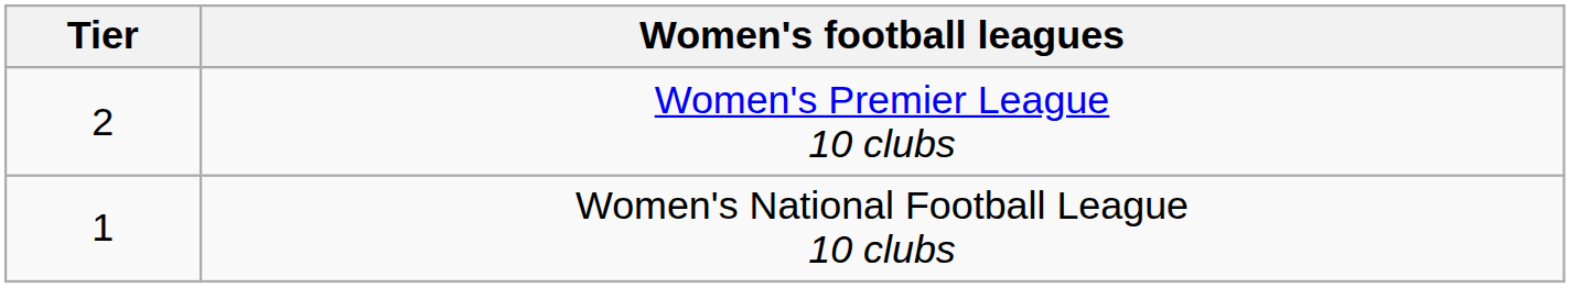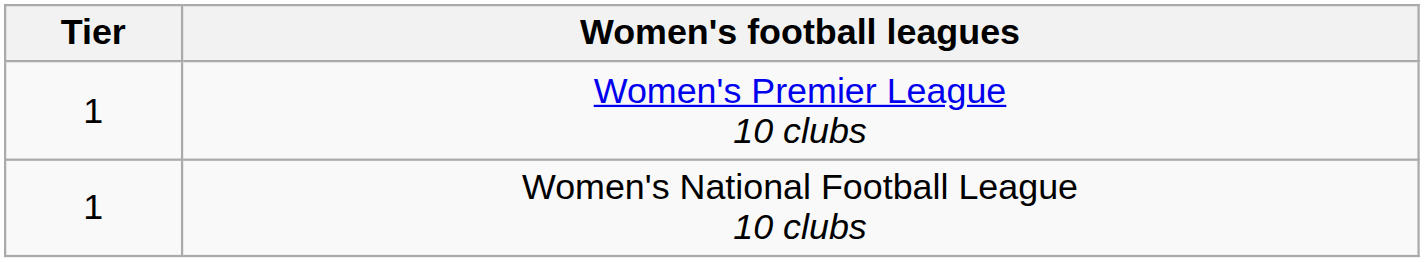Women's Premier League 10 clubs | Tier: 2 -> 1
